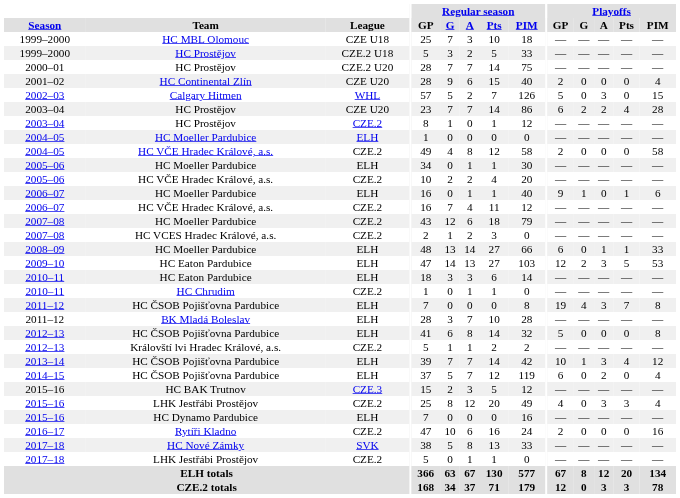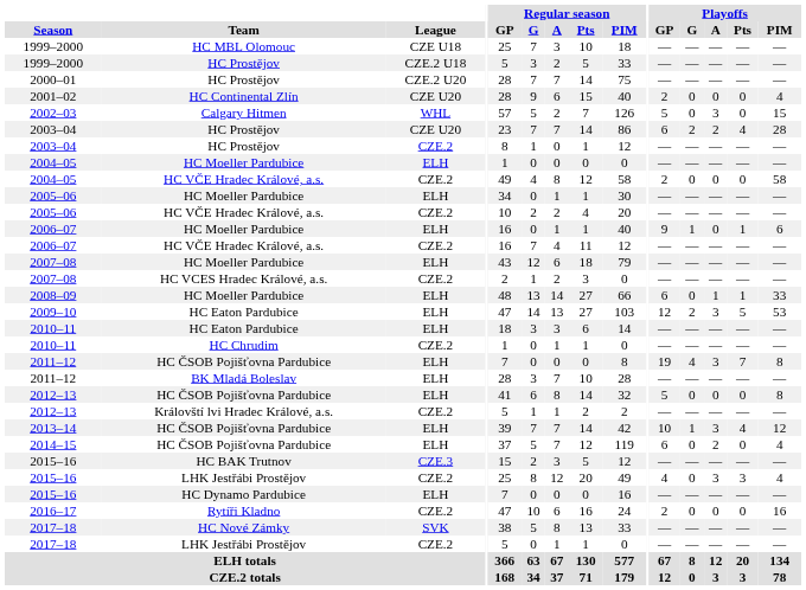2007–08 / HC Moeller Pardubice | League: CZE.2 -> ELH
